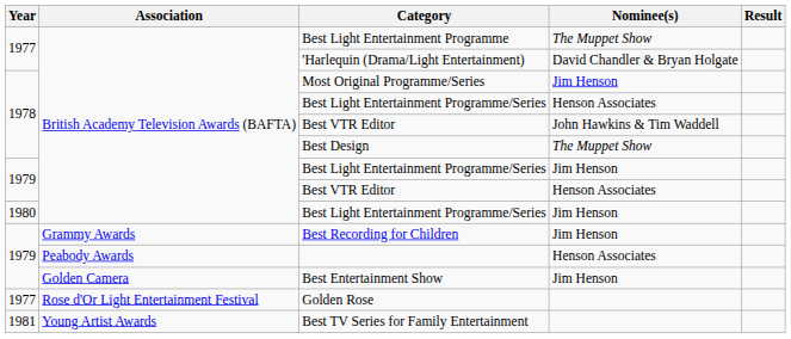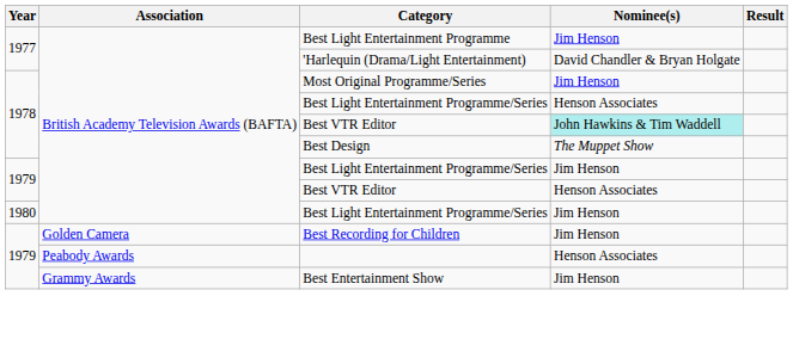Best Light Entertainment Programme | Nominee(s): The Muppet Show -> Jim Henson
1978 / Best VTR Editor | Nominee(s): no background -> paleturquoise background
Best Recording for Children | Association: Grammy Awards -> Golden Camera
Best Entertainment Show | Association: Golden Camera -> Grammy Awards
- row: 1977 | Rose d'Or Light Entertainment Festival | Golden Rose
- row: 1981 | Young Artist Awards | Best TV Series for Family Entertainment
